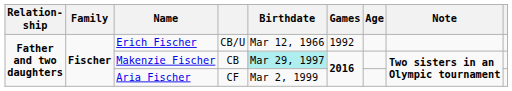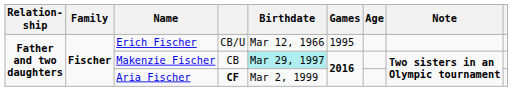Erich Fischer | Games: 1992 -> 1995
Aria Fischer | column 4: normal -> bold
